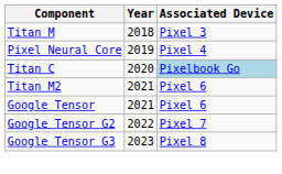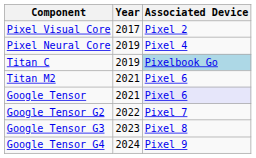+ row: Pixel Visual Core | 2017 | Pixel 2
- row: Titan M | 2018 | Pixel 3
Titan C | Year: 2020 -> 2019
Google Tensor | Associated Device: no background -> lavender background
+ row: Google Tensor G4 | 2024 | Pixel 9
